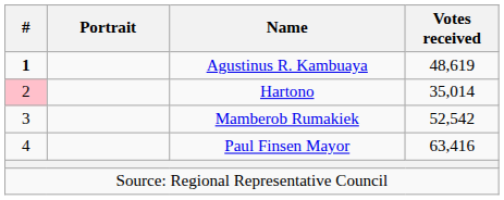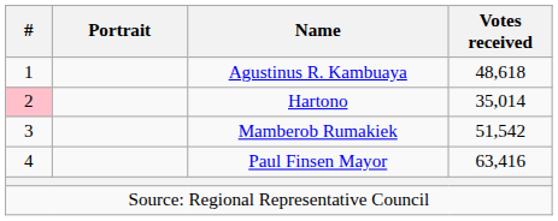Agustinus R. Kambuaya | #: bold -> normal
Agustinus R. Kambuaya | Votes received: 48,619 -> 48,618
Mamberob Rumakiek | Votes received: 52,542 -> 51,542
